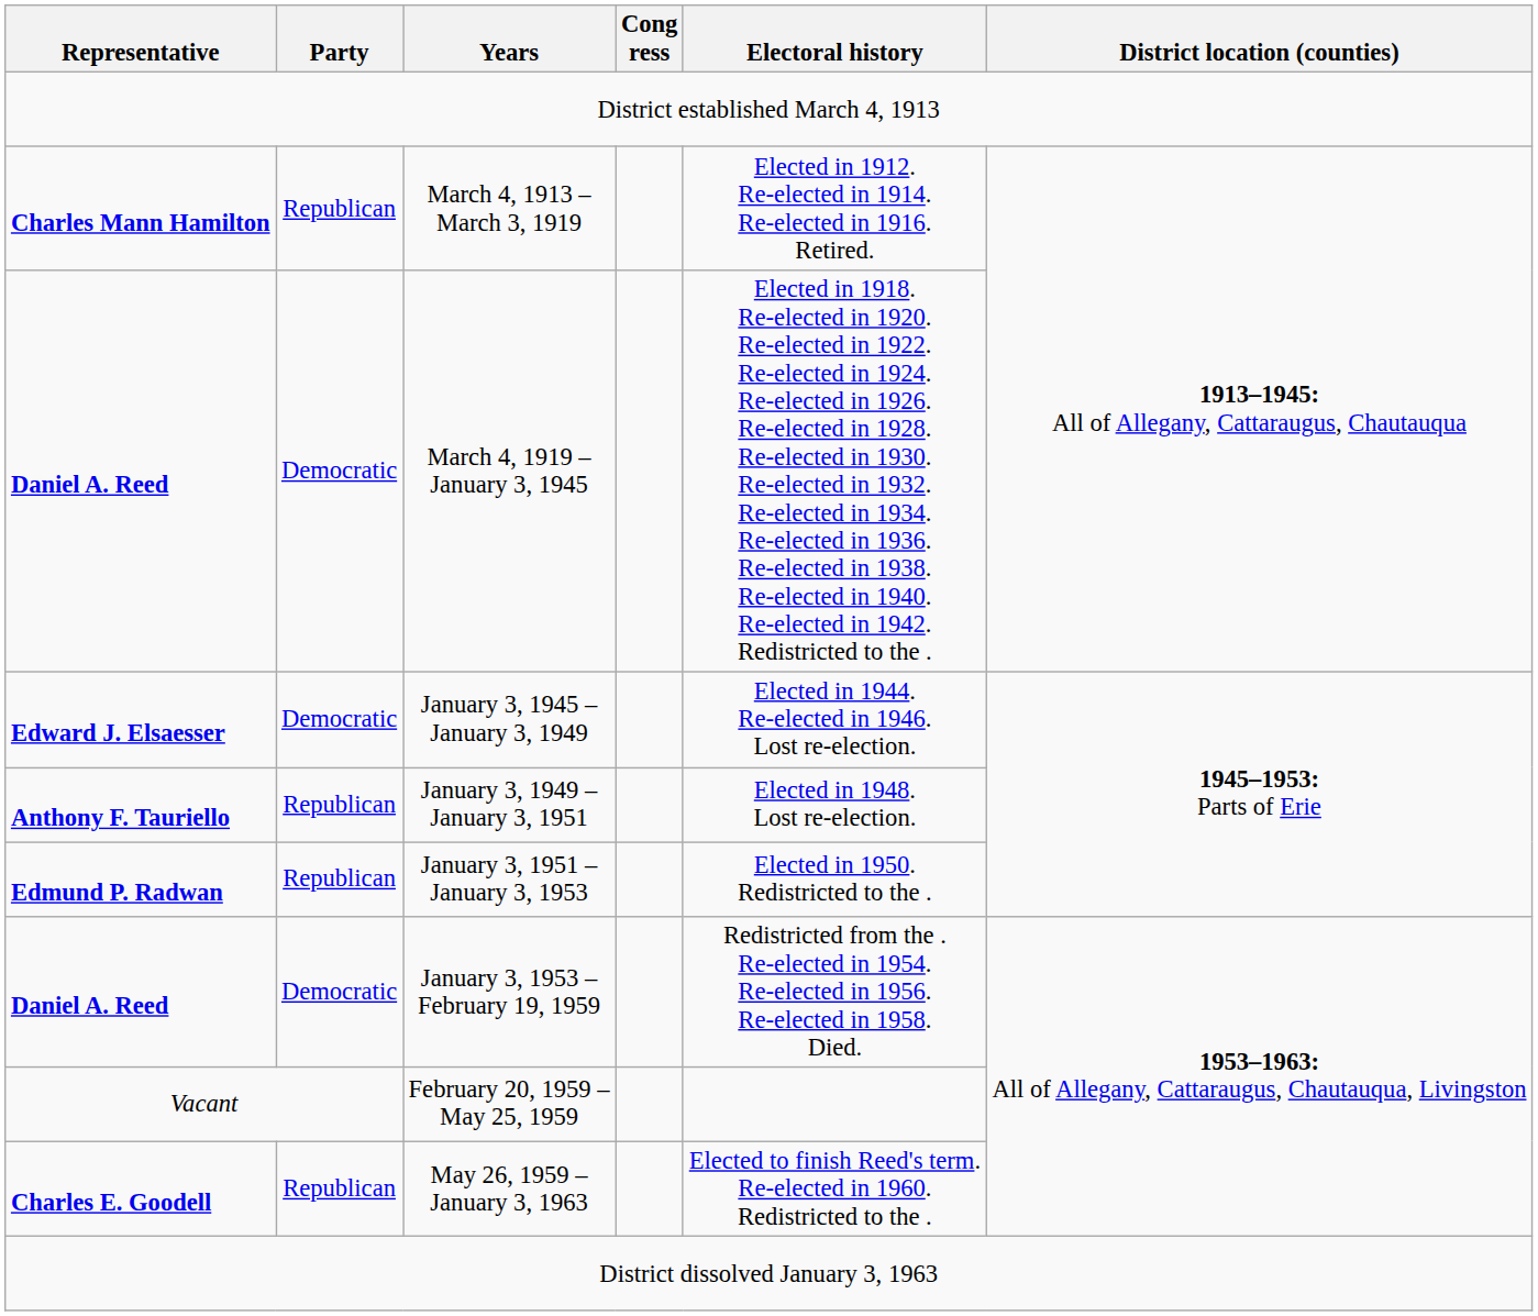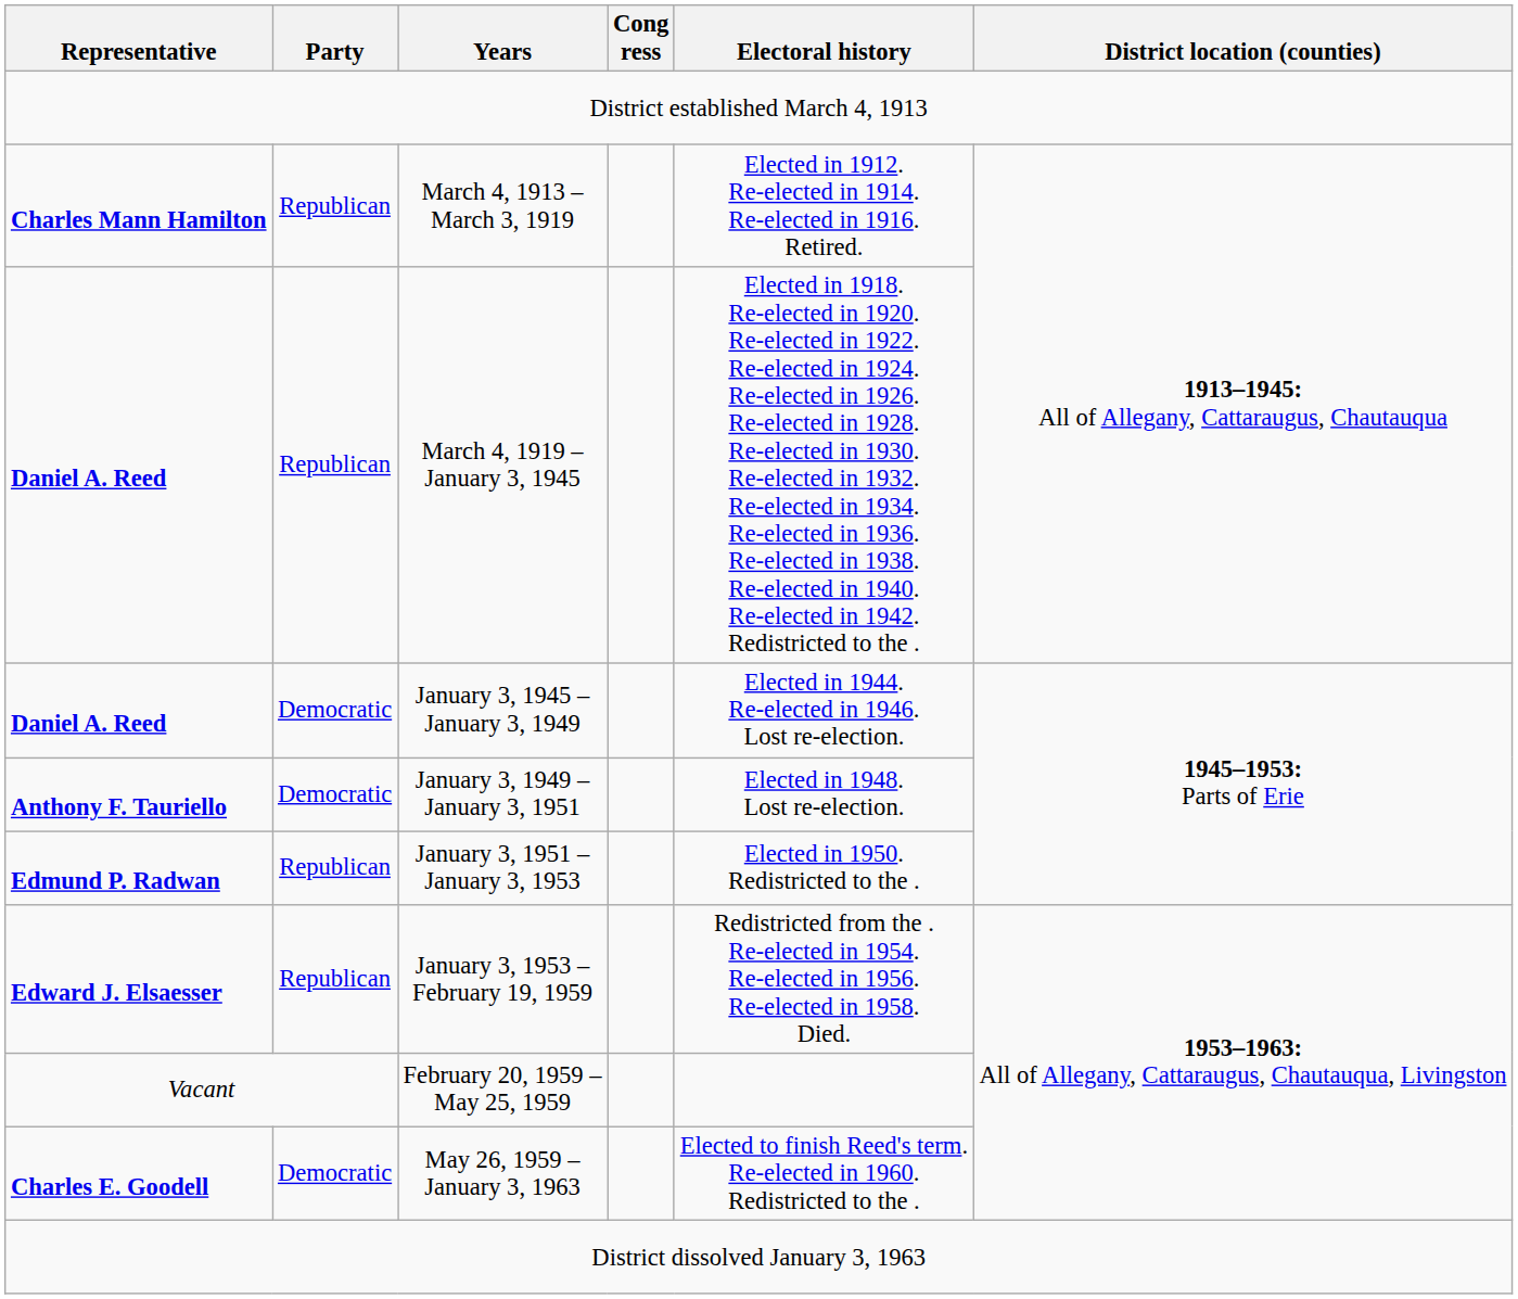March 4, 1919 – January 3, 1945 | Party: Democratic -> Republican
January 3, 1945 – January 3, 1949 | Representative: Edward J. Elsaesser -> Daniel A. Reed
January 3, 1949 – January 3, 1951 | Party: Republican -> Democratic
January 3, 1953 – February 19, 1959 | Representative: Daniel A. Reed -> Edward J. Elsaesser
January 3, 1953 – February 19, 1959 | Party: Democratic -> Republican
May 26, 1959 – January 3, 1963 | Party: Republican -> Democratic
